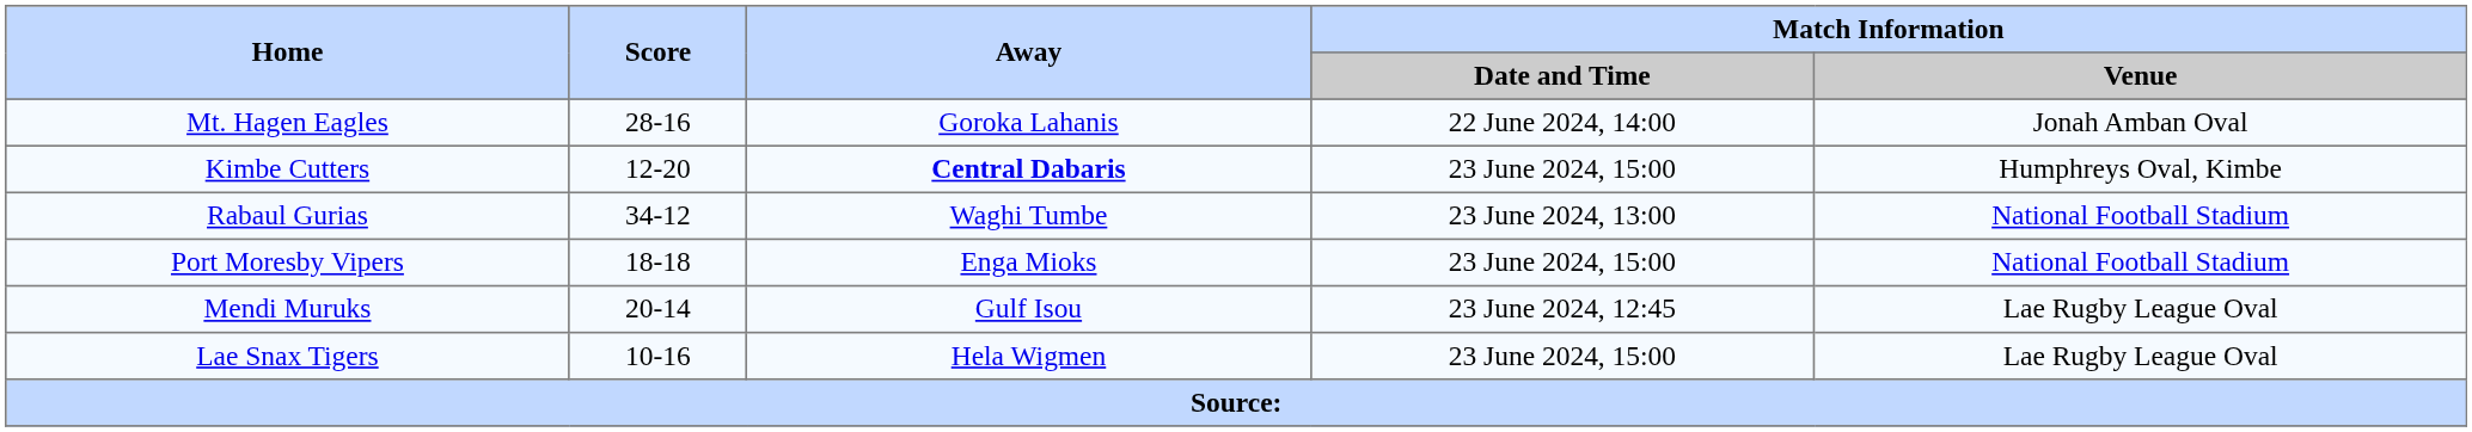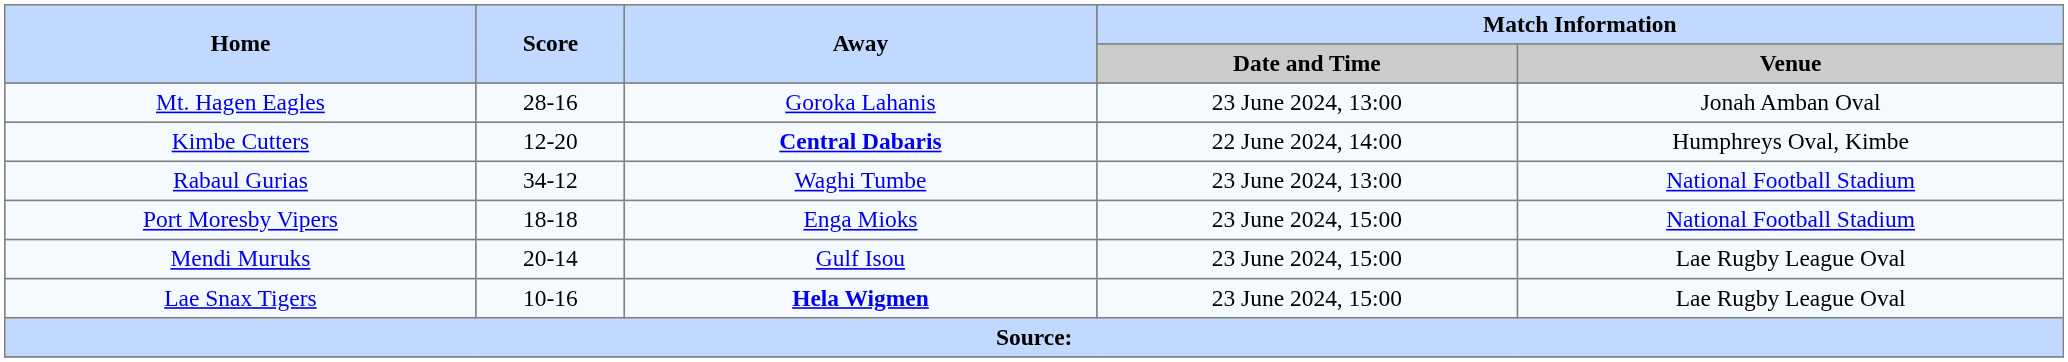Mt. Hagen Eagles | Match Information / Date and Time: 22 June 2024, 14:00 -> 23 June 2024, 13:00
Kimbe Cutters | Match Information / Date and Time: 23 June 2024, 15:00 -> 22 June 2024, 14:00
Mendi Muruks | Match Information / Date and Time: 23 June 2024, 12:45 -> 23 June 2024, 15:00
Lae Snax Tigers | Away: normal -> bold
